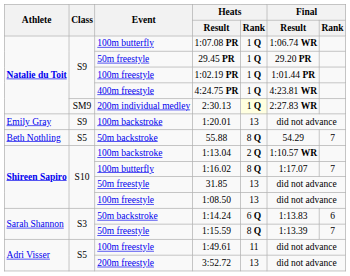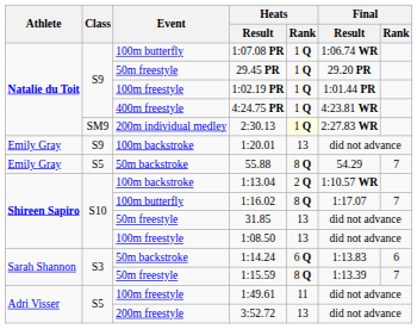55.88 | Athlete: Beth Nothling -> Emily Gray
